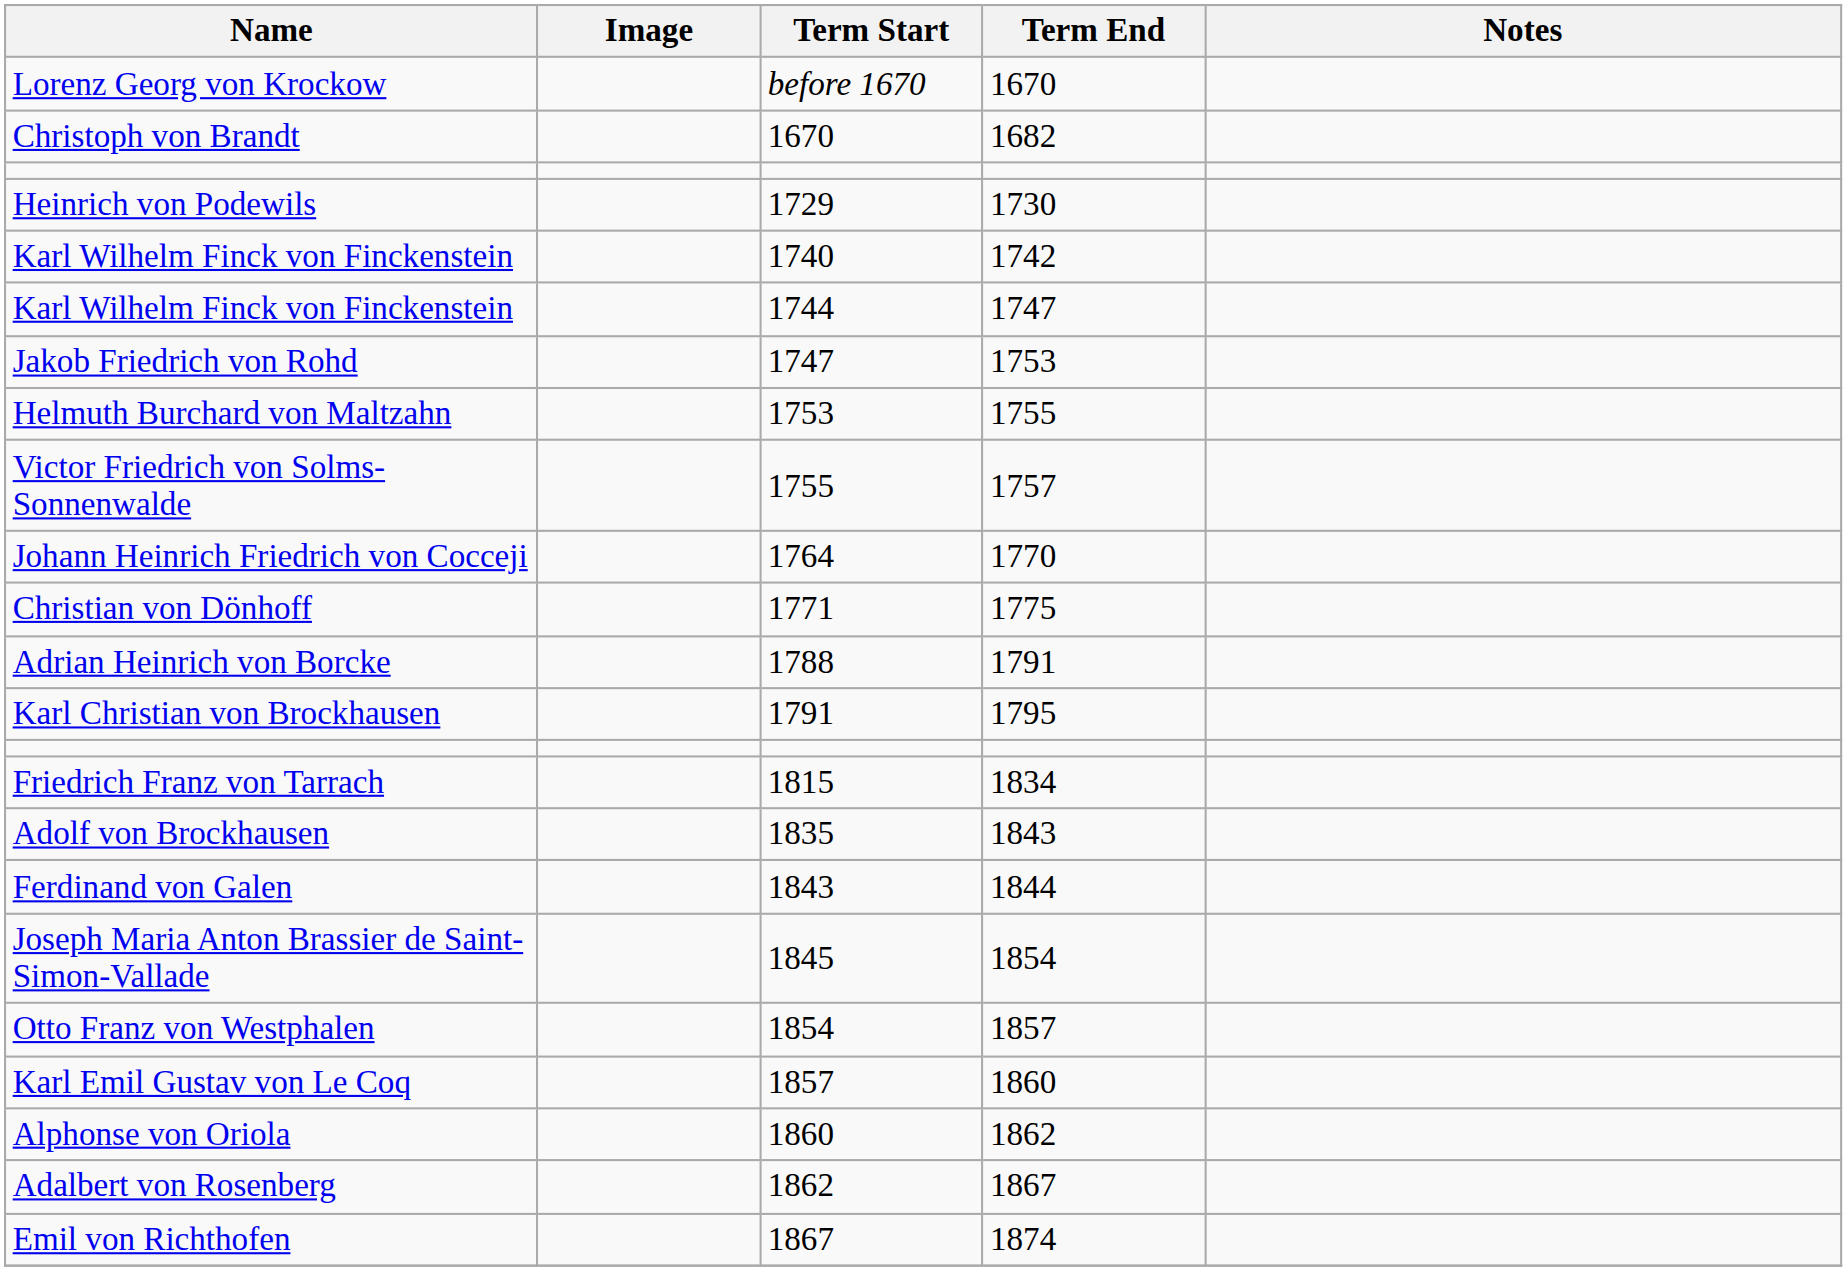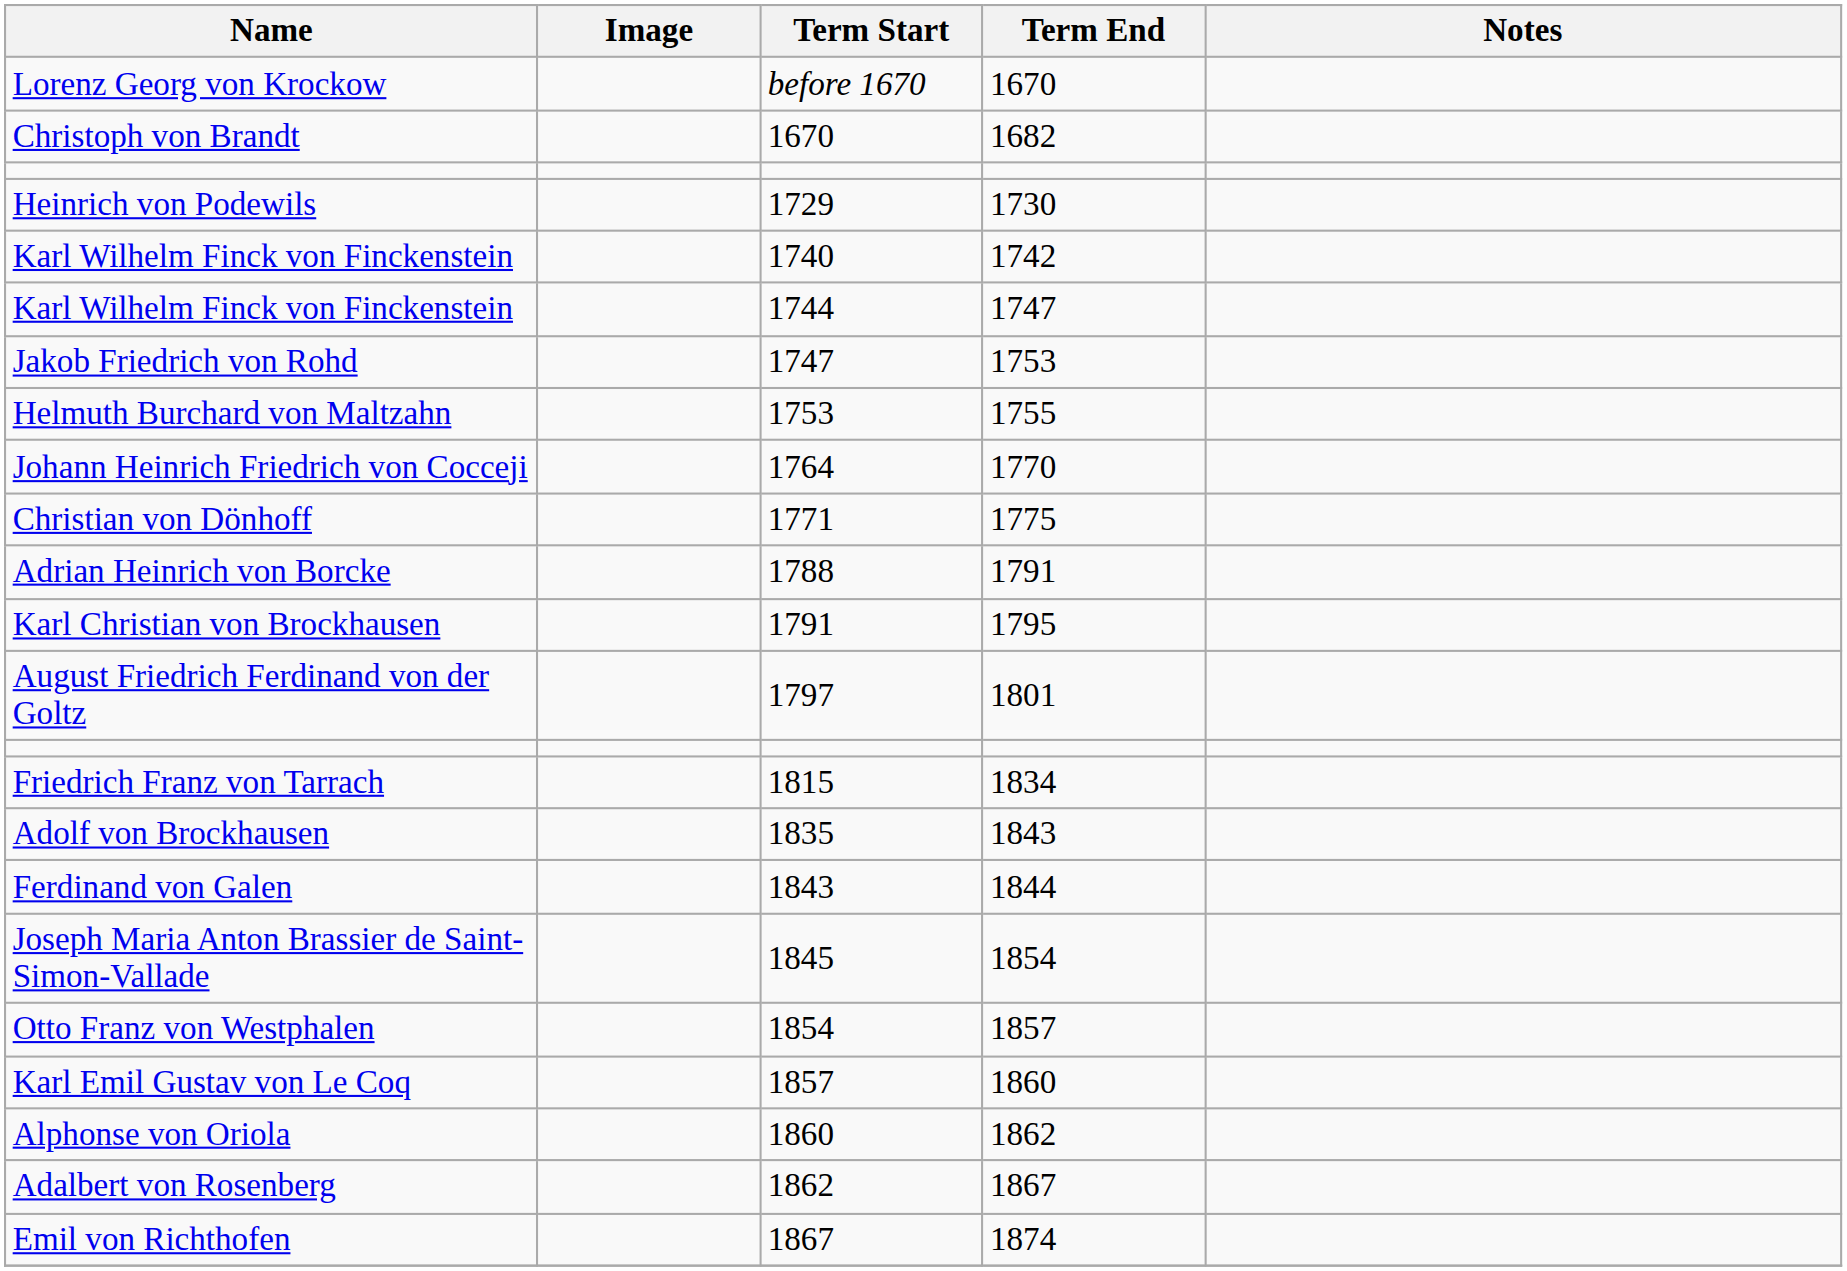- row: Victor Friedrich von Solms-Sonnenwalde | 1755 | 1757
+ row: August Friedrich Ferdinand von der Goltz | 1797 | 1801
